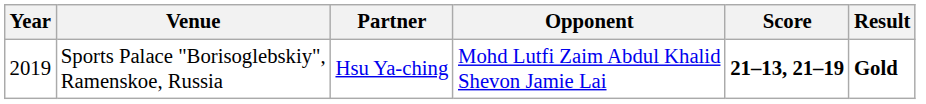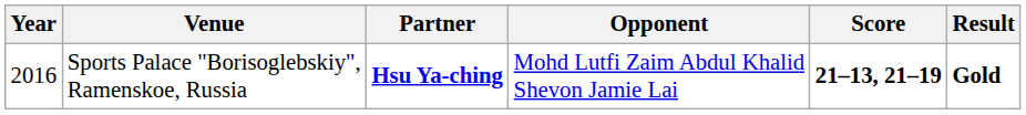Sports Palace "Borisoglebskiy", Ramenskoe, Russia | Year: 2019 -> 2016
Sports Palace "Borisoglebskiy", Ramenskoe, Russia | Partner: normal -> bold
